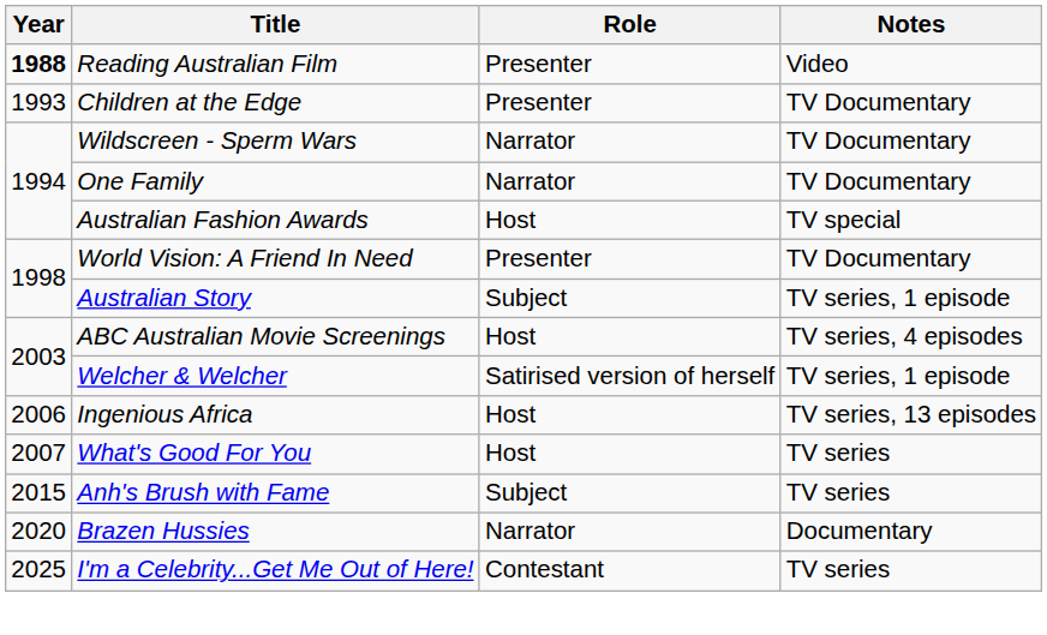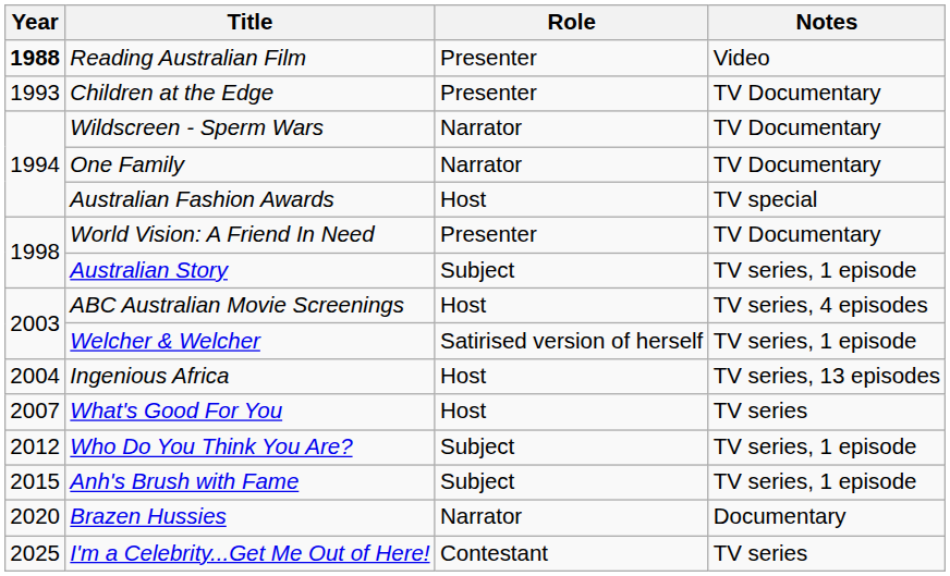Ingenious Africa | Year: 2006 -> 2004
+ row: 2012 | Who Do You Think You Are? | Subject | TV series, 1 episode
Anh's Brush with Fame | Notes: TV series -> TV series, 1 episode
